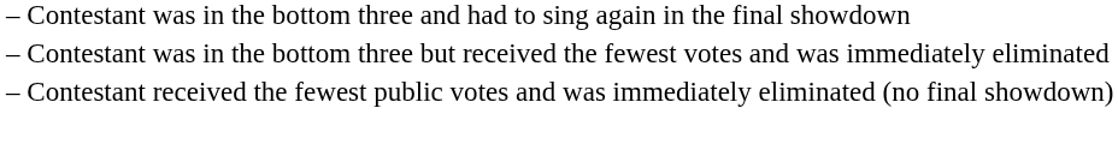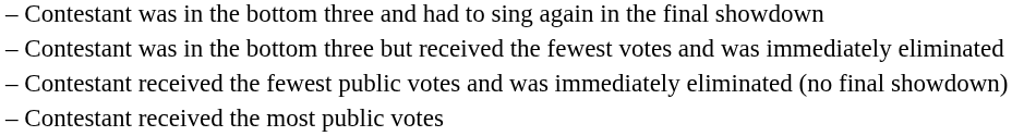+ row: – | Contestant received the most public votes
